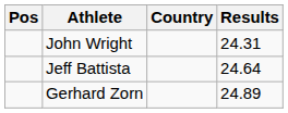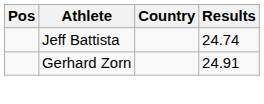- row: John Wright | 24.31
Jeff Battista | Results: 24.64 -> 24.74
Gerhard Zorn | Results: 24.89 -> 24.91
